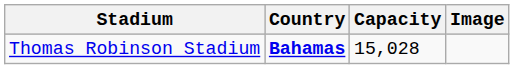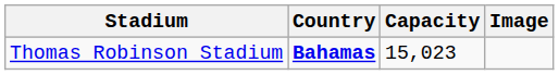Thomas Robinson Stadium | Capacity: 15,028 -> 15,023
